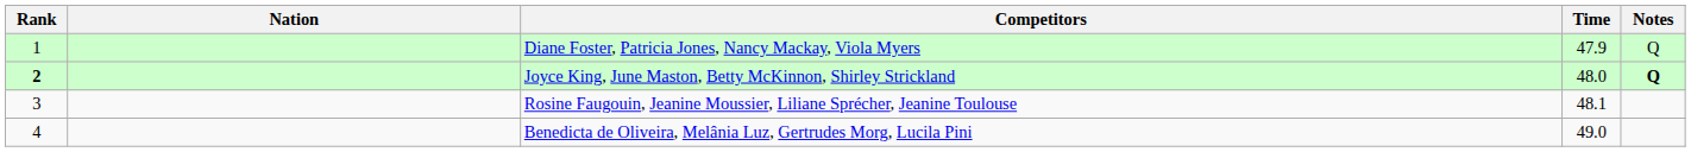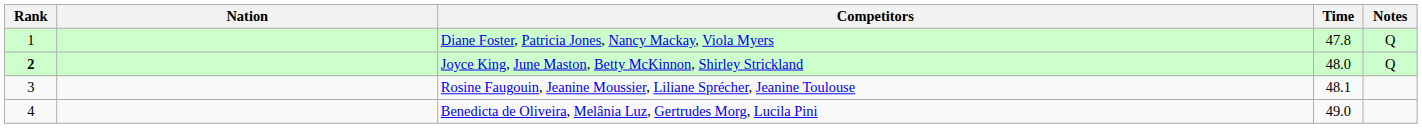Diane Foster, Patricia Jones, Nancy Mackay, Viola Myers | Time: 47.9 -> 47.8
Joyce King, June Maston, Betty McKinnon, Shirley Strickland | Notes: bold -> normal
